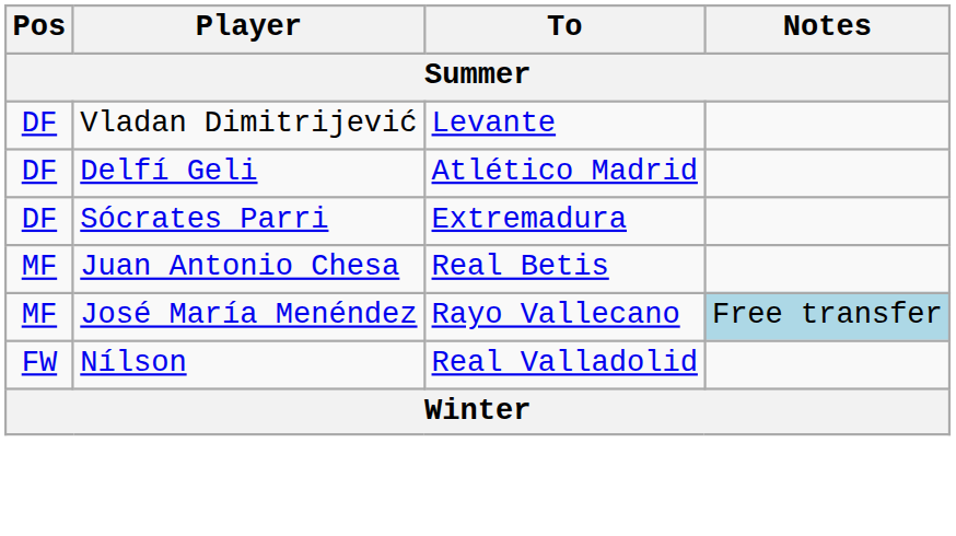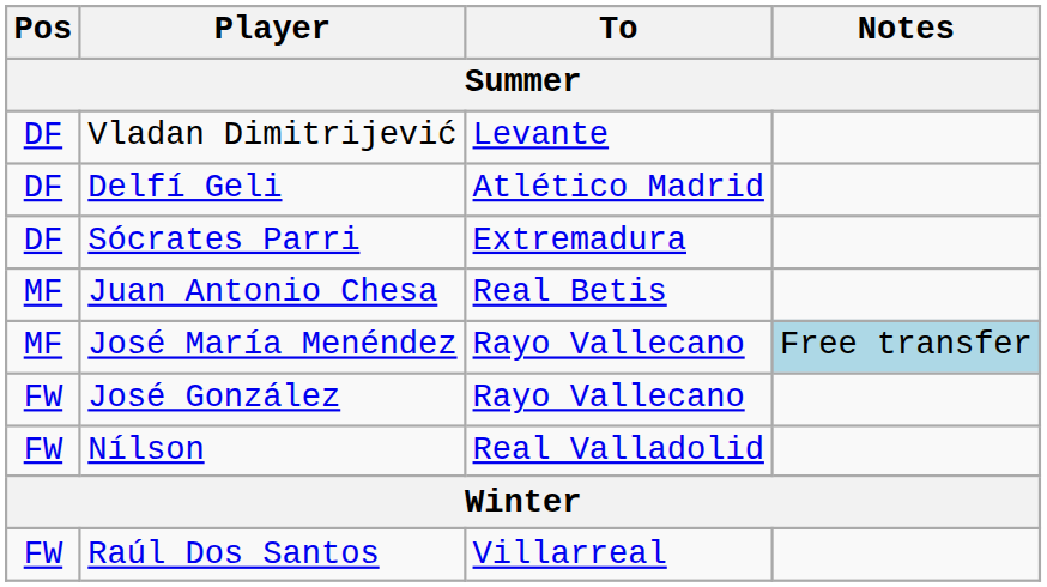+ row: FW | José González | Rayo Vallecano
+ row: FW | Raúl Dos Santos | Villarreal
